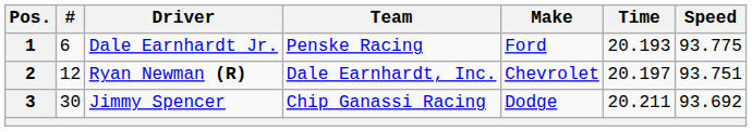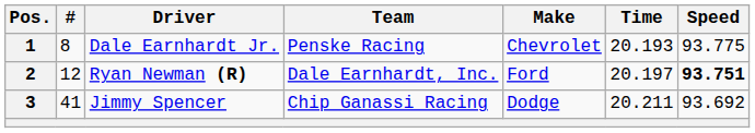1 | #: 6 -> 8
1 | Make: Ford -> Chevrolet
2 | Make: Chevrolet -> Ford
2 | Speed: normal -> bold
3 | #: 30 -> 41
